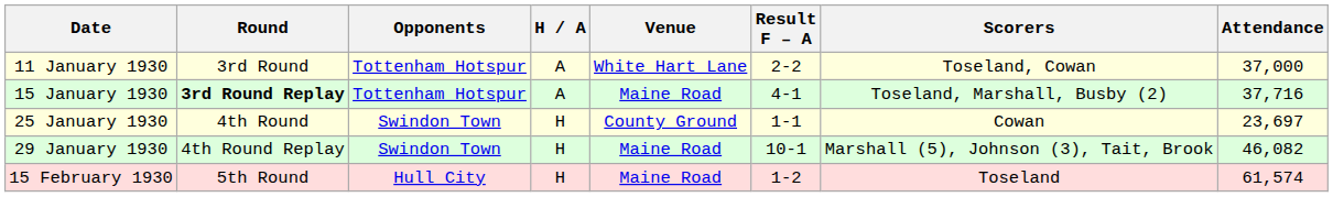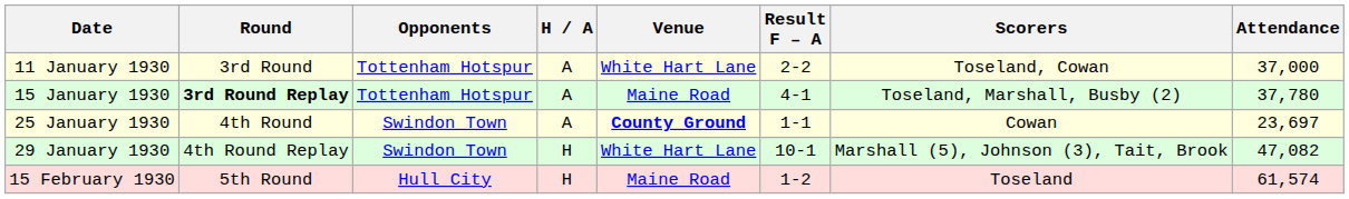15 January 1930 | Attendance: 37,716 -> 37,780
25 January 1930 | H / A: H -> A
25 January 1930 | Venue: normal -> bold
29 January 1930 | Venue: Maine Road -> White Hart Lane
29 January 1930 | Attendance: 46,082 -> 47,082
